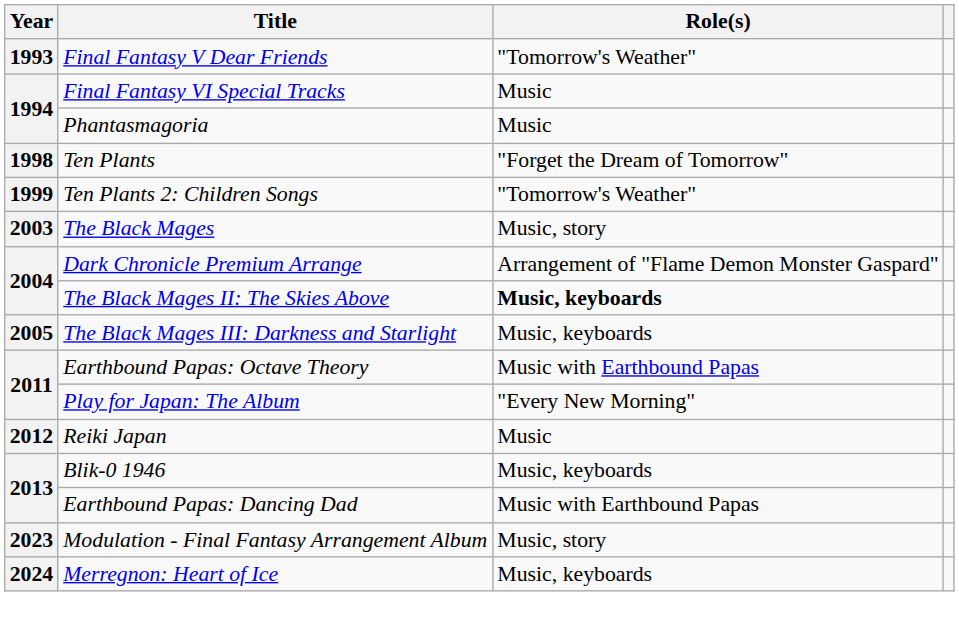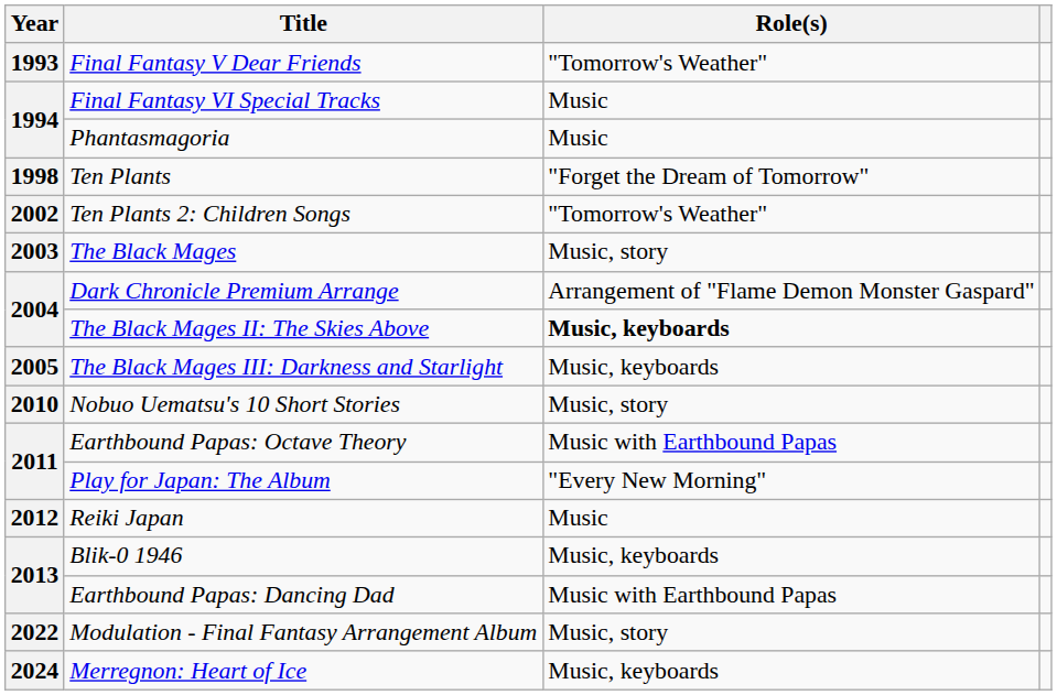Ten Plants 2: Children Songs | Year: 1999 -> 2002
+ row: 2010 | Nobuo Uematsu's 10 Short Stories | Music, story
Modulation - Final Fantasy Arrangement Album | Year: 2023 -> 2022
